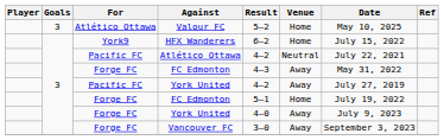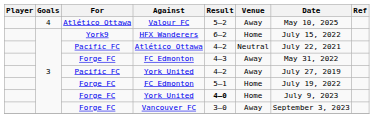Valour FC | Goals: 3 -> 4
Valour FC | Venue: Home -> Away
Forge FC / York United | Result: normal -> bold
Forge FC / York United | Venue: Away -> Home
